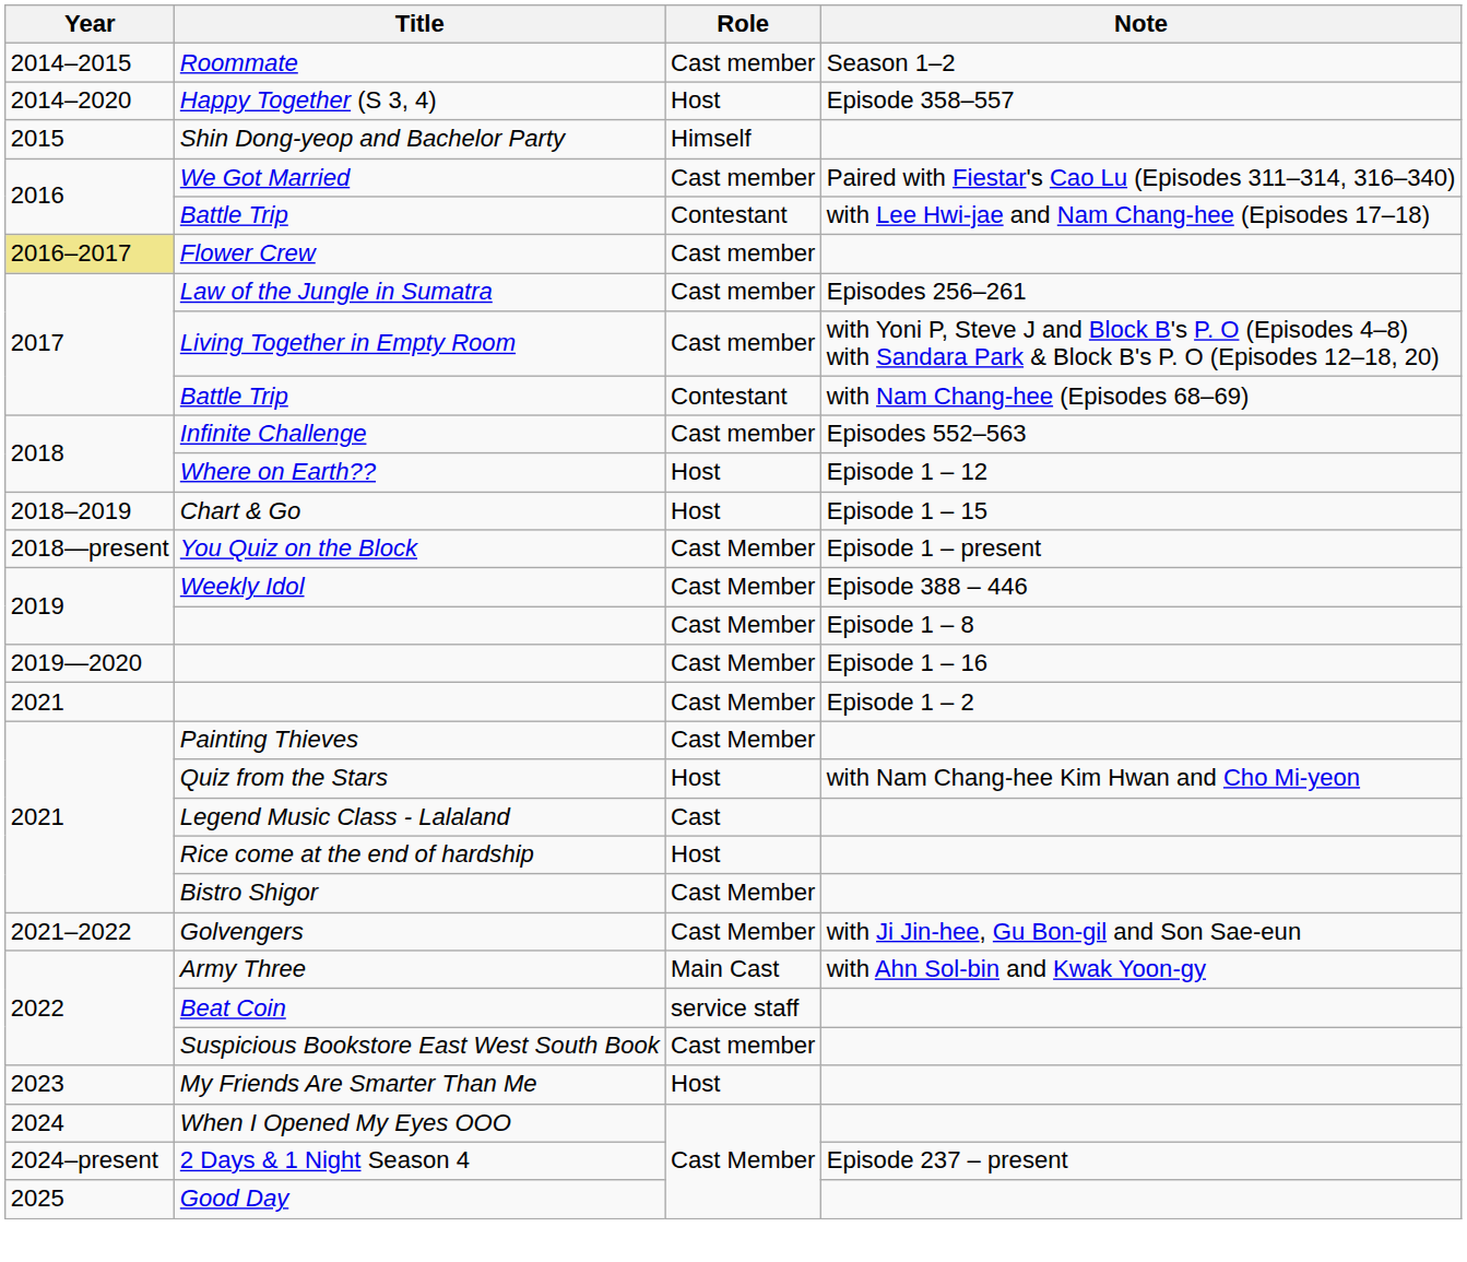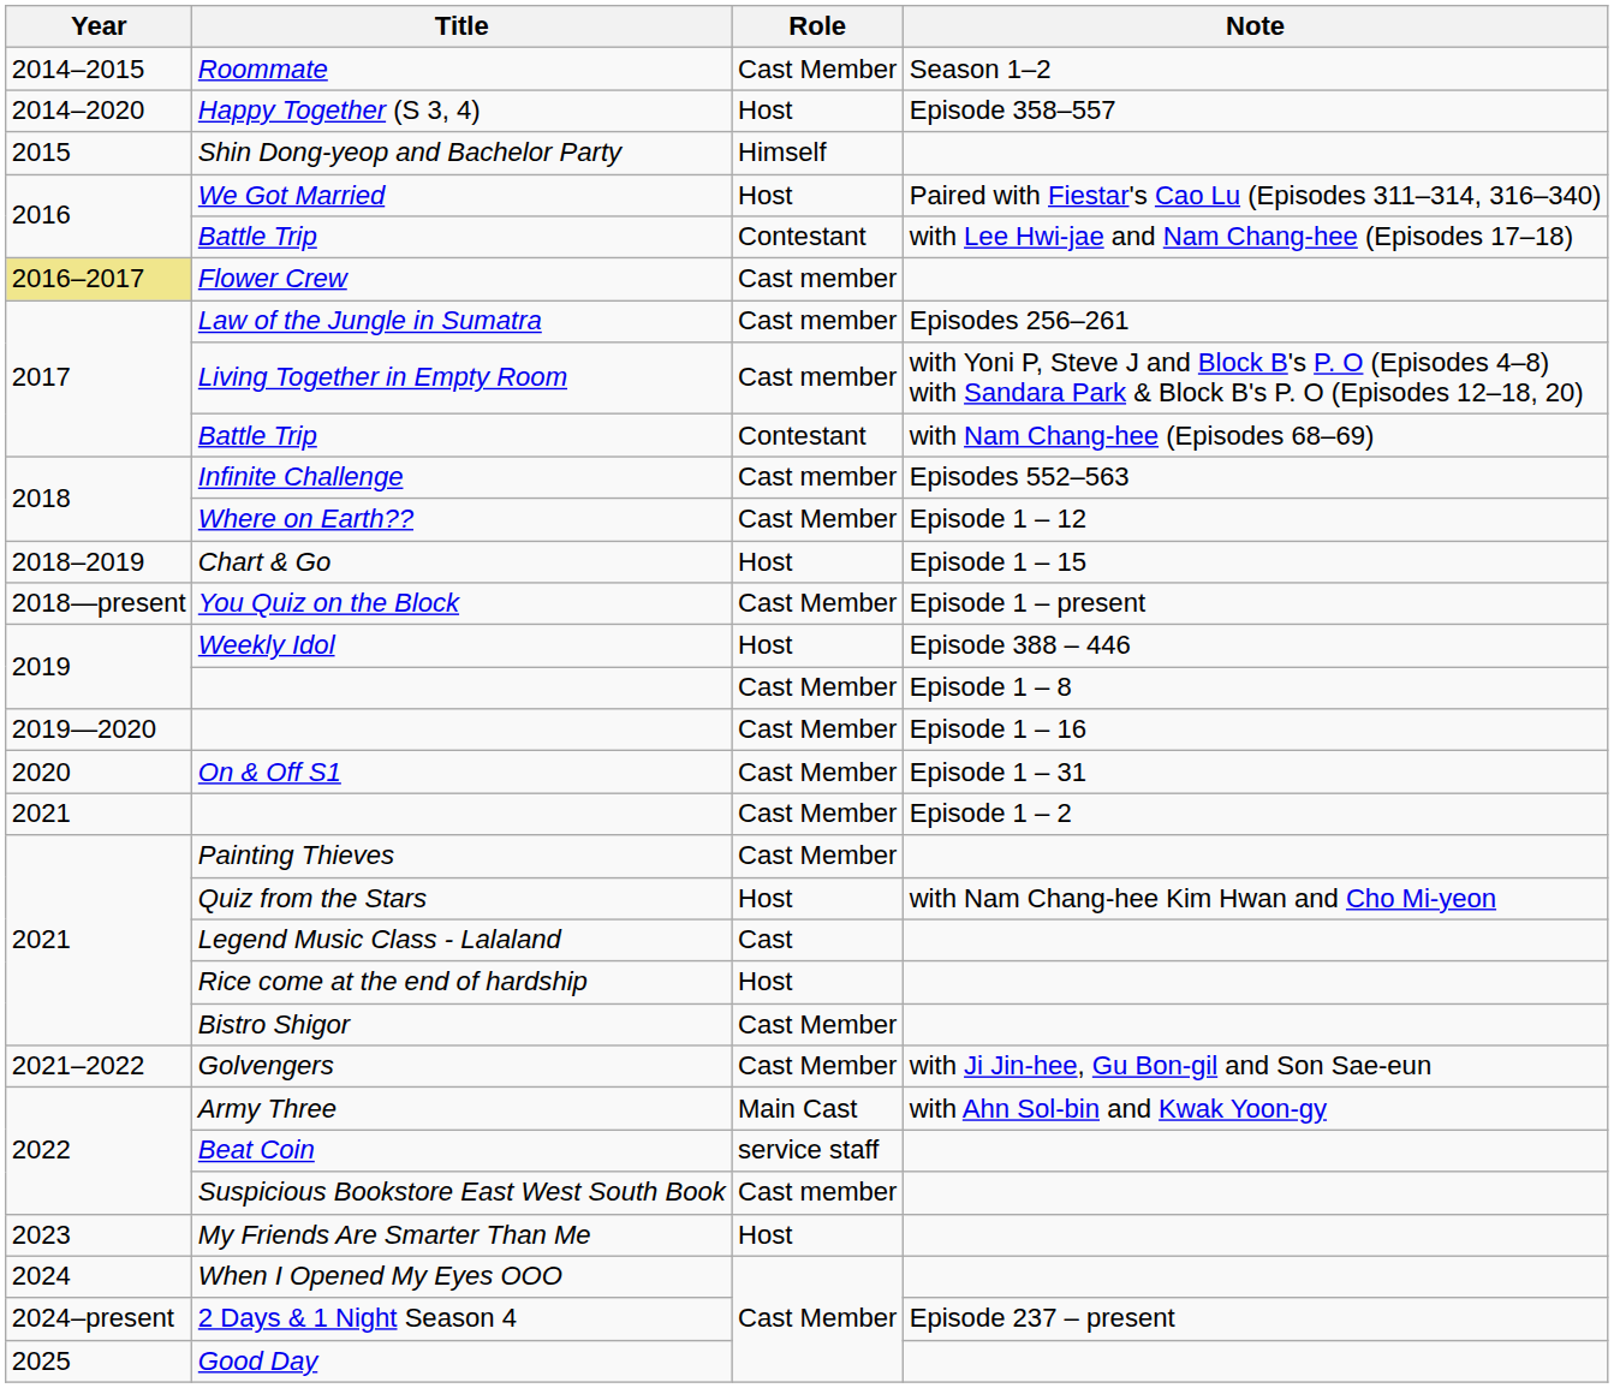Roommate | Role: Cast member -> Cast Member
We Got Married | Role: Cast member -> Host
Where on Earth?? | Role: Host -> Cast Member
Weekly Idol | Role: Cast Member -> Host
+ row: 2020 | On & Off S1 | Cast Member | Episode 1 – 31
